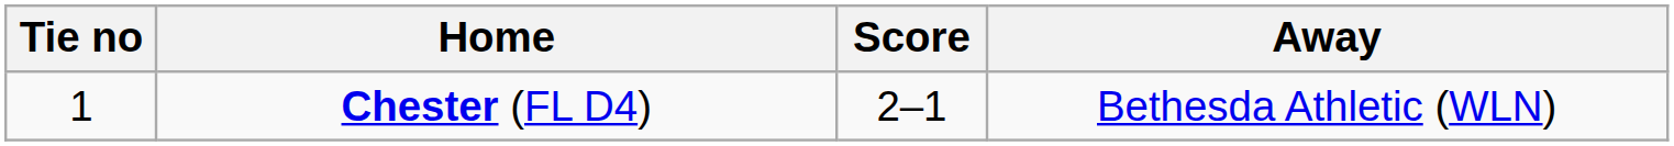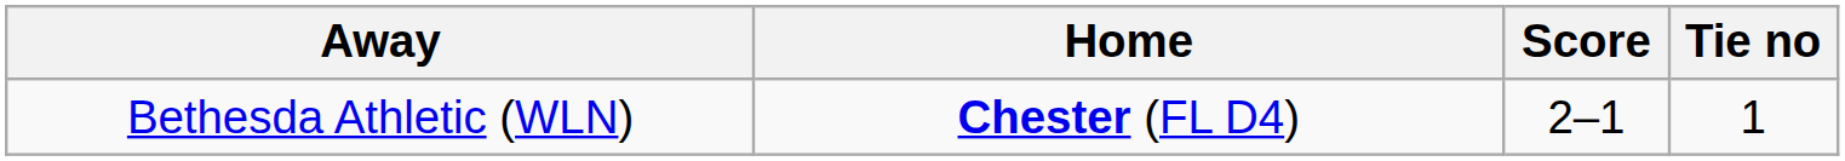columns swapped: Tie no <-> Away
